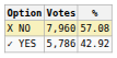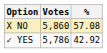X NO | Votes: 7,960 -> 5,860
